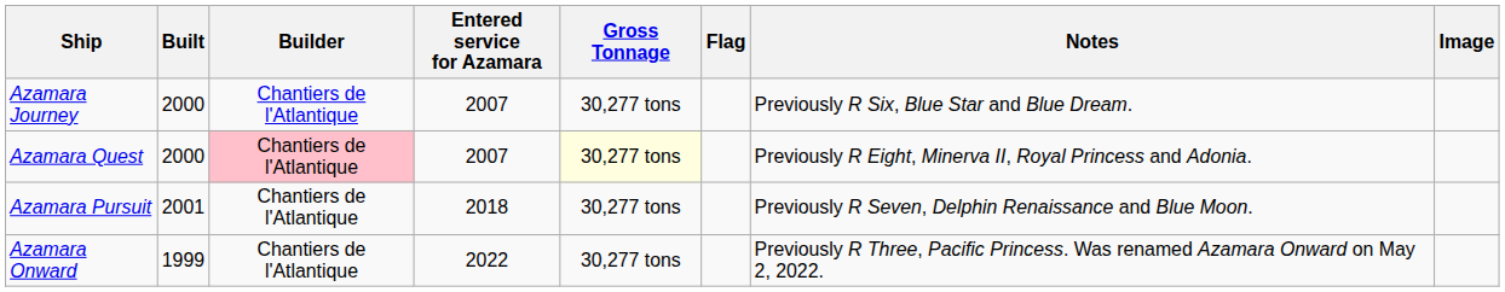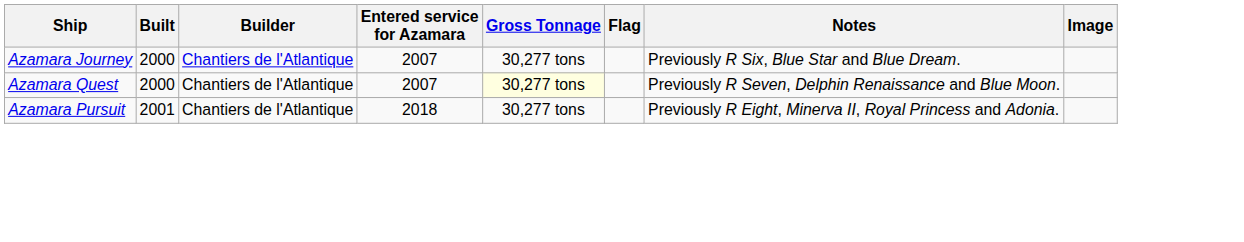Azamara Quest | Builder: pink background -> no background
Azamara Quest | Notes: Previously R Eight, Minerva II, Royal Princess and Adonia. -> Previously R Seven, Delphin Renaissance and Blue Moon.
Azamara Pursuit | Notes: Previously R Seven, Delphin Renaissance and Blue Moon. -> Previously R Eight, Minerva II, Royal Princess and Adonia.
- row: Azamara Onward | 1999 | Chantiers de l'Atlantique | 2022 | 30,277 tons | Previously R Three, Pacific Princess. Was renamed Azamara Onward on May 2, 2022.
